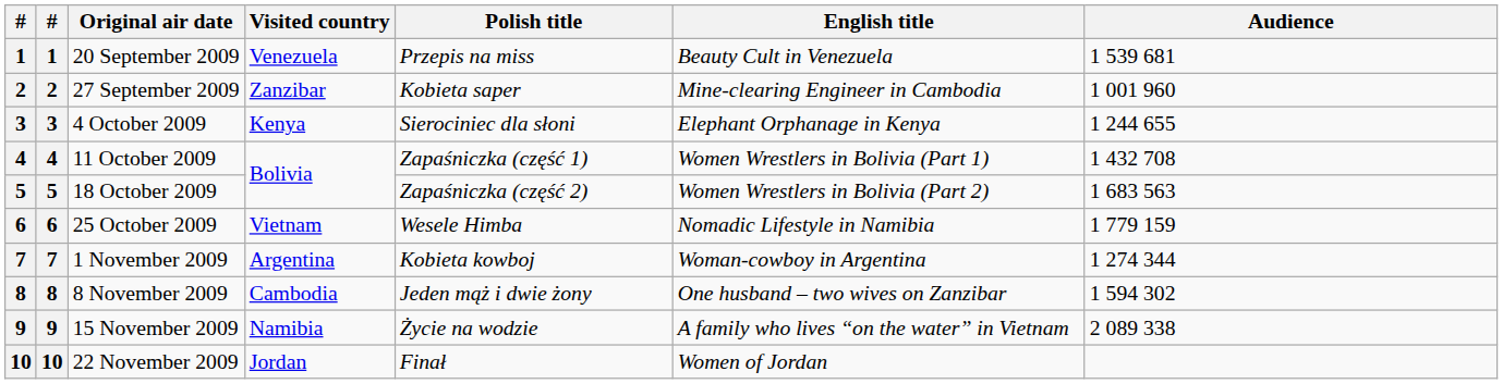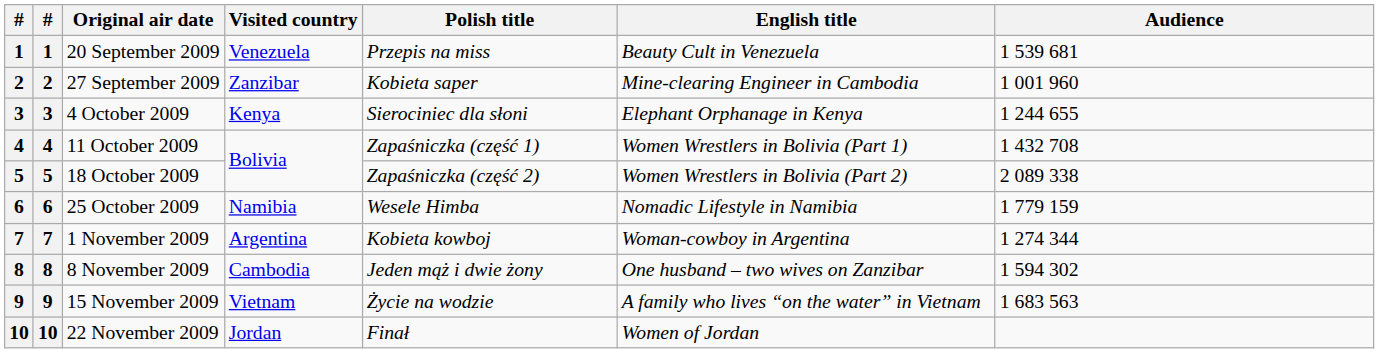18 October 2009 | Audience: 1 683 563 -> 2 089 338
25 October 2009 | Visited country: Vietnam -> Namibia
15 November 2009 | Visited country: Namibia -> Vietnam
15 November 2009 | Audience: 2 089 338 -> 1 683 563
